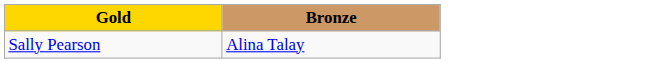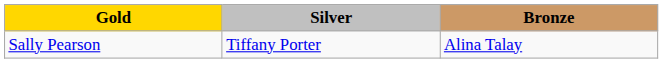+ column: Silver | Tiffany Porter
